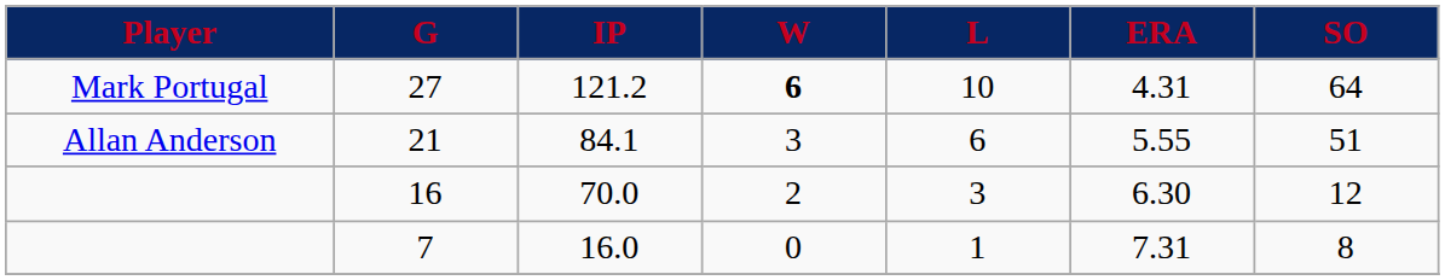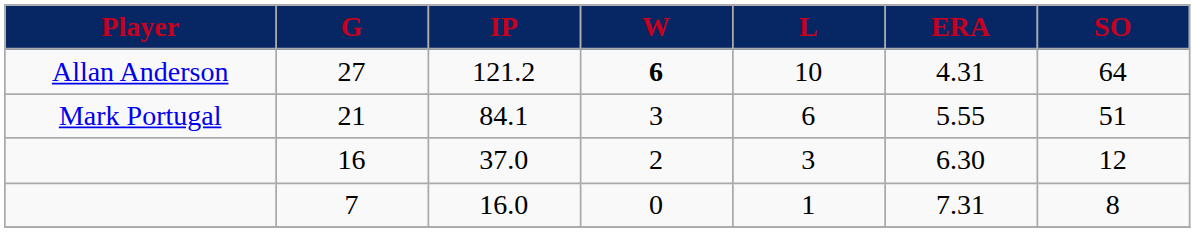27 | Player: Mark Portugal -> Allan Anderson
21 | Player: Allan Anderson -> Mark Portugal
16 | IP: 70.0 -> 37.0
